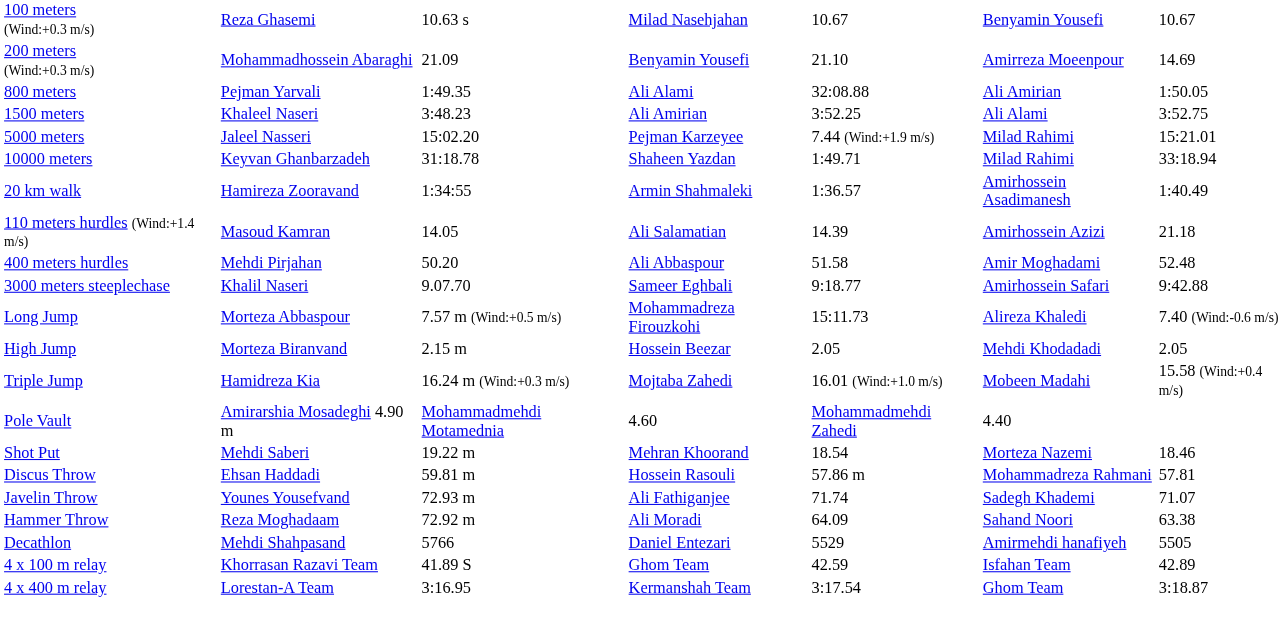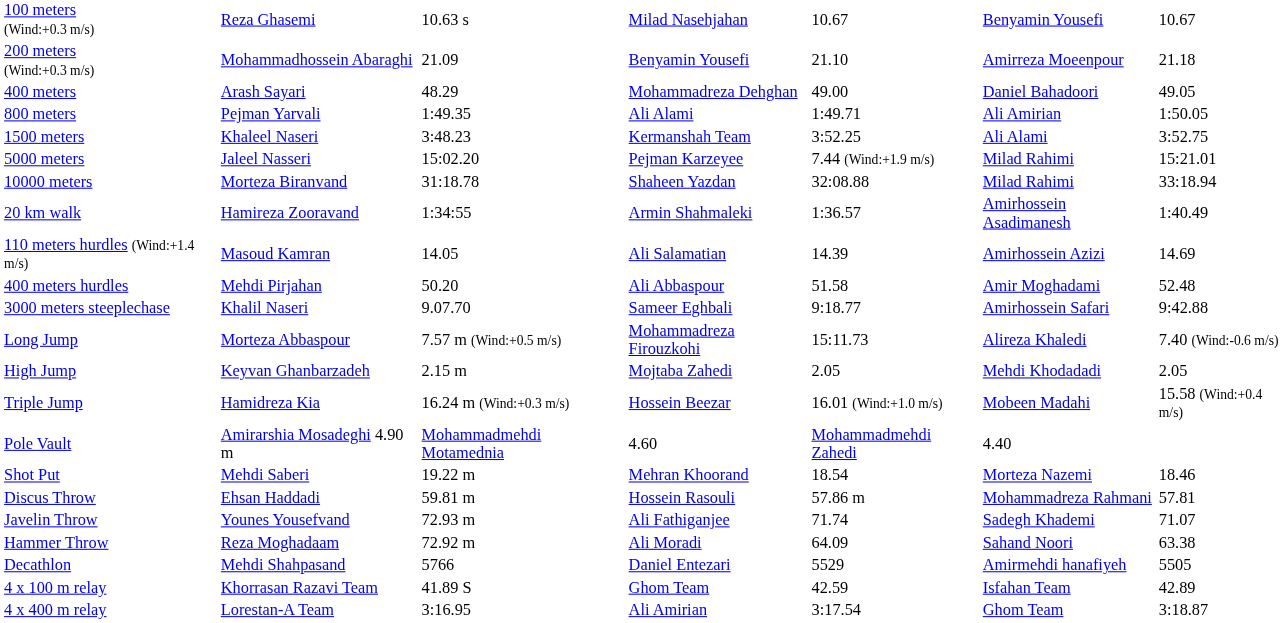200 meters (Wind:+0.3 m/s) | column 7: 14.69 -> 21.18
+ row: 400 meters | Arash Sayari | 48.29 | Mohammadreza Dehghan | 49.00 | Daniel Bahadoori | 49.05
800 meters | column 5: 32:08.88 -> 1:49.71
1500 meters | column 4: Ali Amirian -> Kermanshah Team
10000 meters | column 2: Keyvan Ghanbarzadeh -> Morteza Biranvand
10000 meters | column 5: 1:49.71 -> 32:08.88
110 meters hurdles (Wind:+1.4 m/s) | column 7: 21.18 -> 14.69
High Jump | column 2: Morteza Biranvand -> Keyvan Ghanbarzadeh
High Jump | column 4: Hossein Beezar -> Mojtaba Zahedi
Triple Jump | column 4: Mojtaba Zahedi -> Hossein Beezar
4 x 400 m relay | column 4: Kermanshah Team -> Ali Amirian
